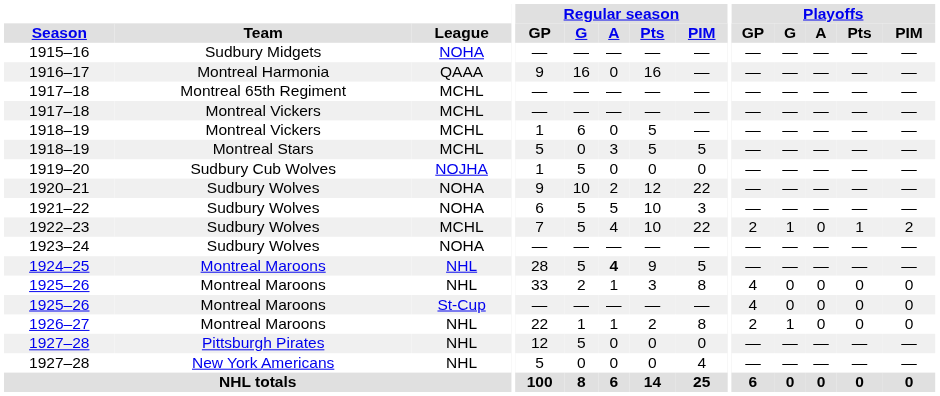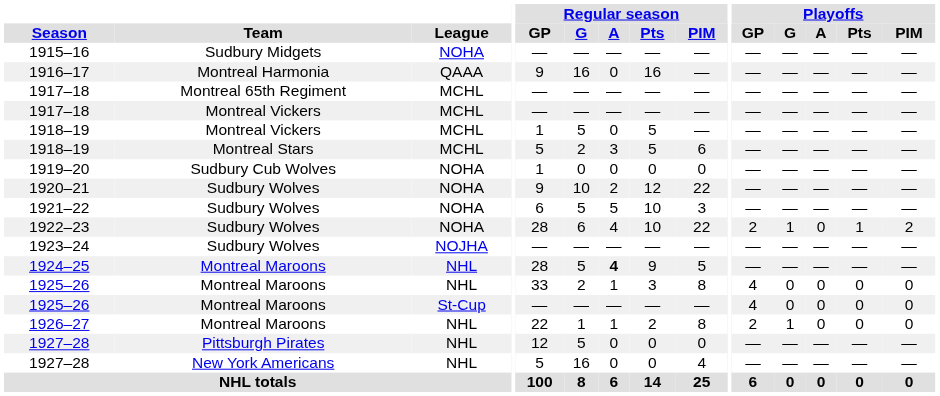1918–19 / Montreal Vickers | Regular season / G: 6 -> 5
1918–19 / Montreal Stars | Regular season / G: 0 -> 2
1918–19 / Montreal Stars | Regular season / PIM: 5 -> 6
1919–20 | League: NOJHA -> NOHA
1919–20 | Regular season / G: 5 -> 0
1922–23 | League: MCHL -> NOHA
1922–23 | Regular season / GP: 7 -> 28
1922–23 | Regular season / G: 5 -> 6
1923–24 | League: NOHA -> NOJHA
1927–28 / New York Americans | Regular season / G: 0 -> 16
